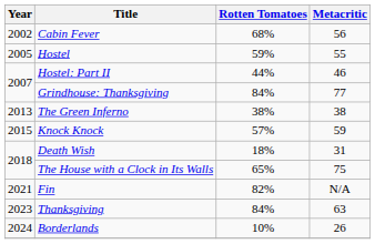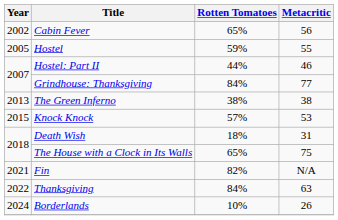Cabin Fever | Rotten Tomatoes: 68% -> 65%
Knock Knock | Metacritic: 59 -> 53
Thanksgiving | Year: 2023 -> 2022
